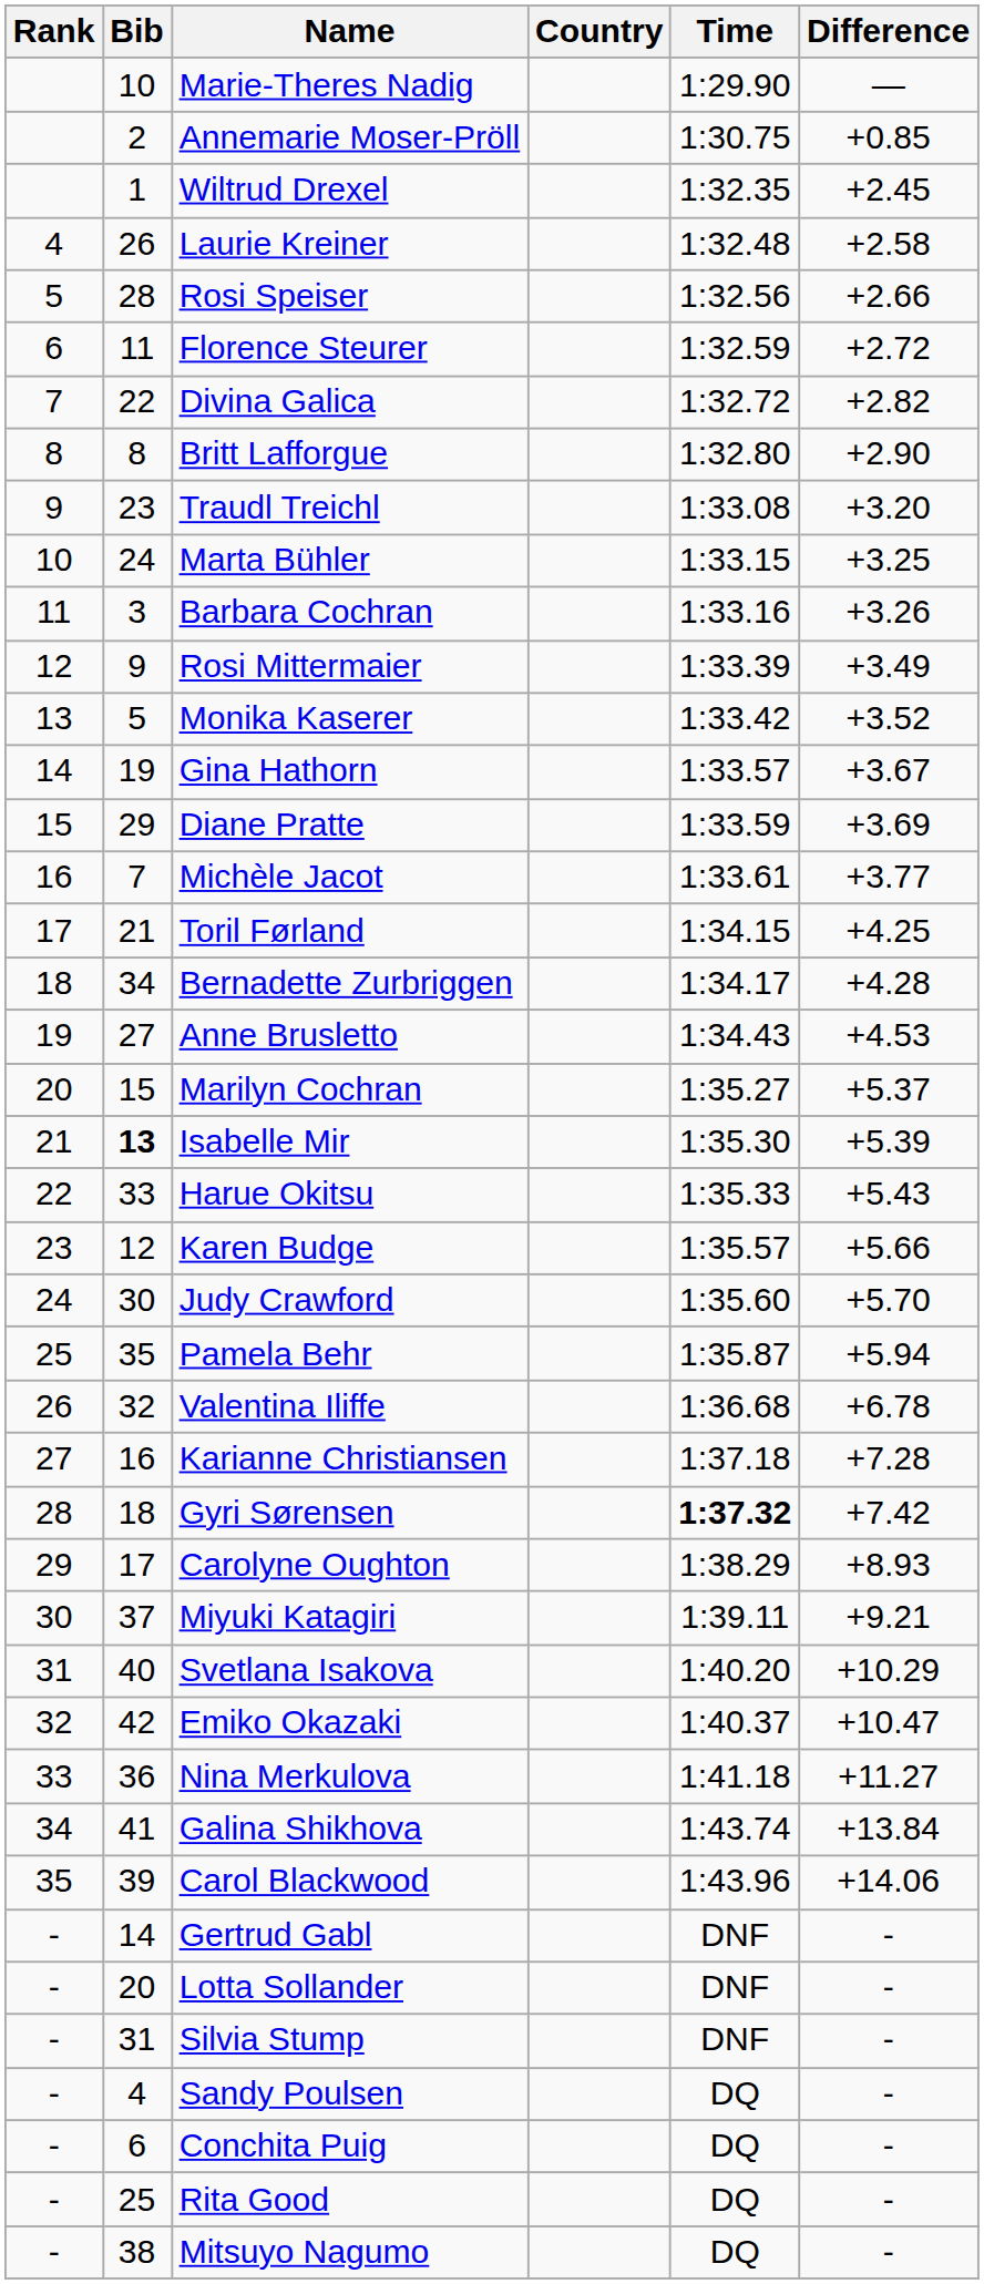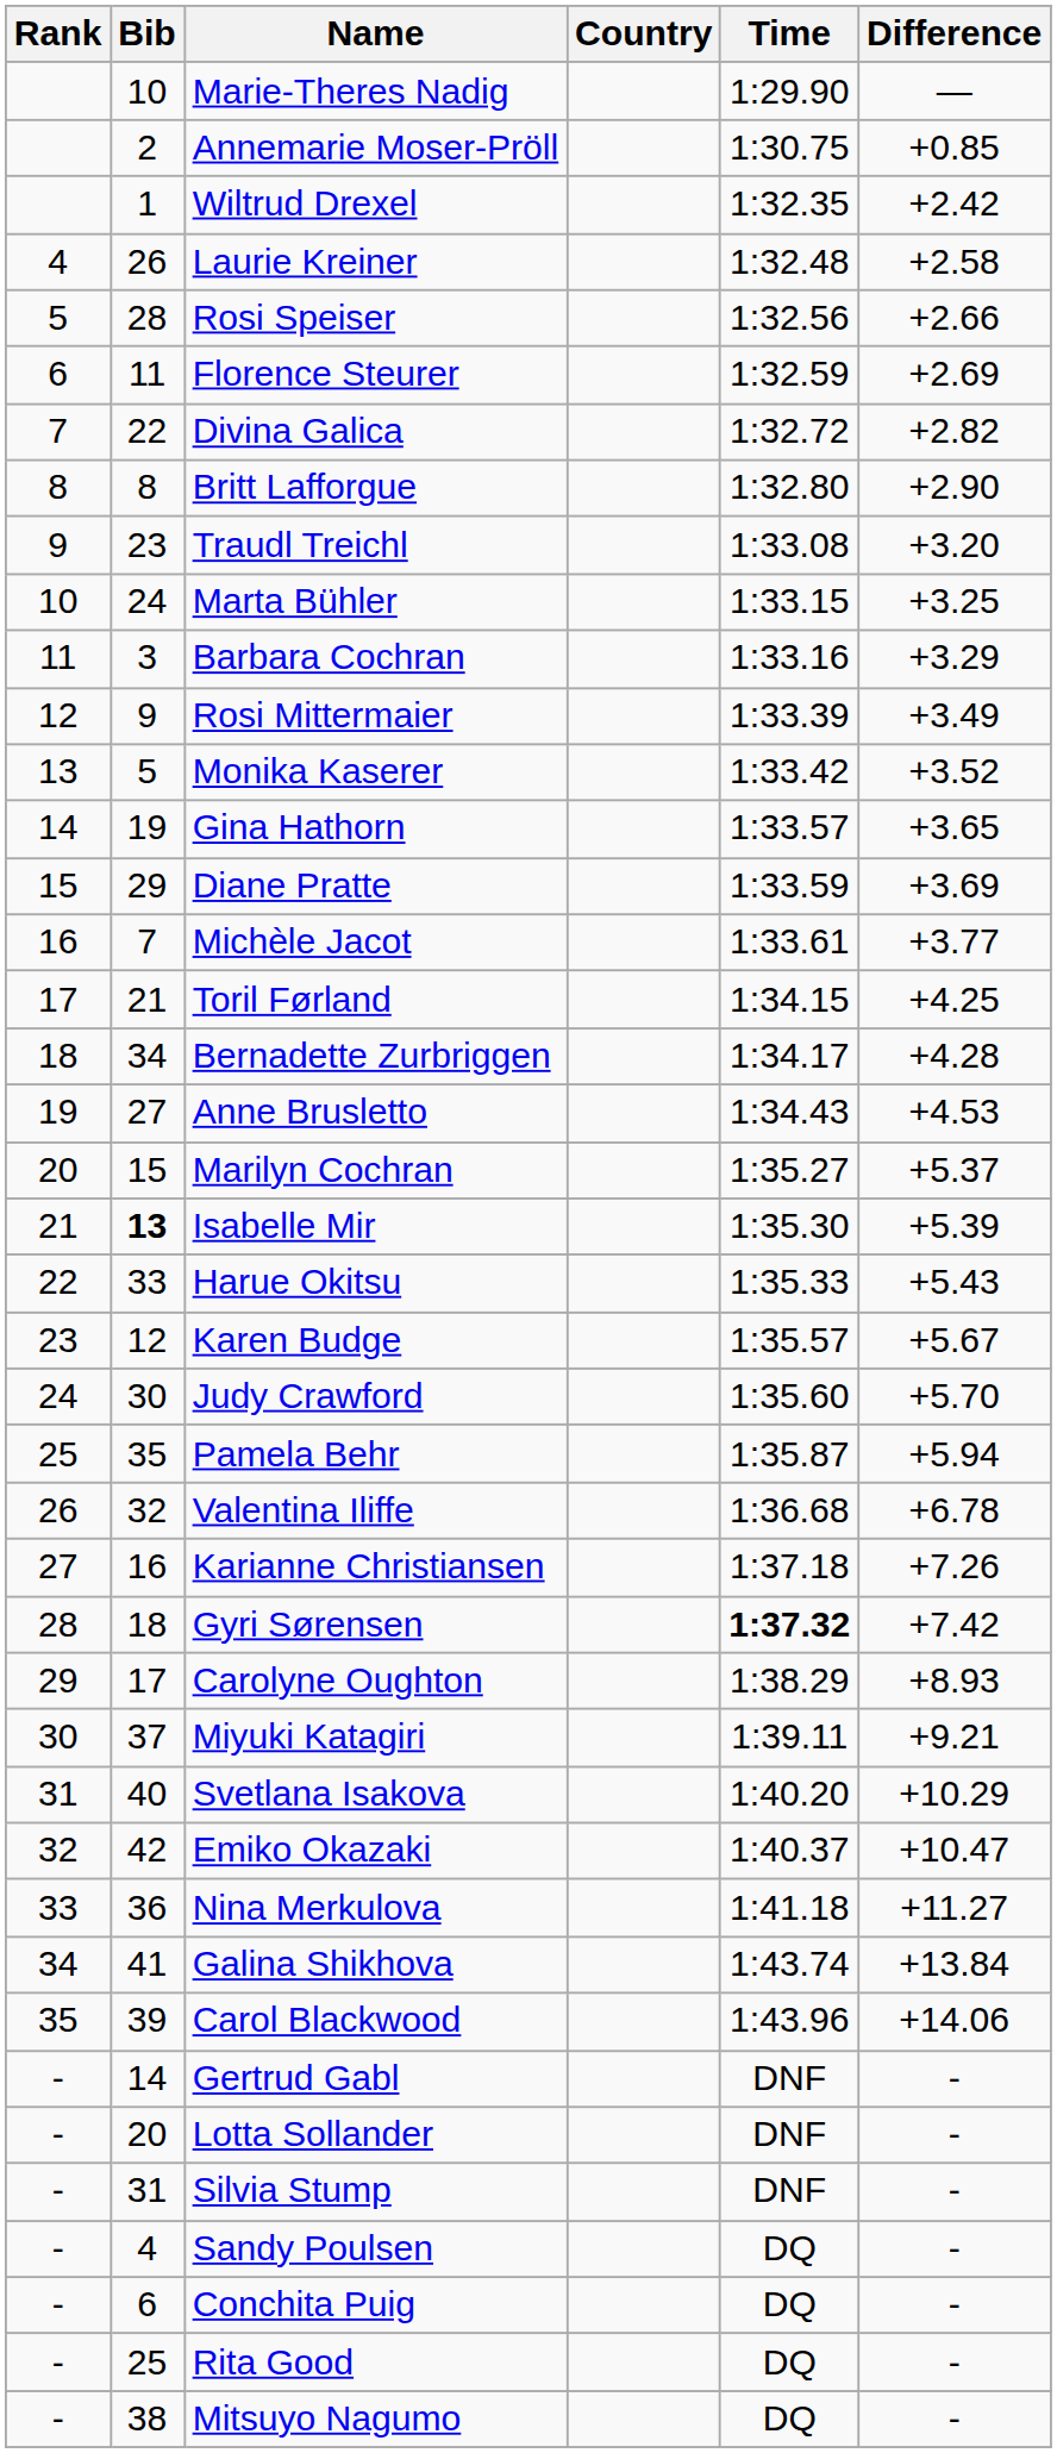Wiltrud Drexel | Difference: +2.45 -> +2.42
Florence Steurer | Difference: +2.72 -> +2.69
Barbara Cochran | Difference: +3.26 -> +3.29
Gina Hathorn | Difference: +3.67 -> +3.65
Karen Budge | Difference: +5.66 -> +5.67
Karianne Christiansen | Difference: +7.28 -> +7.26
